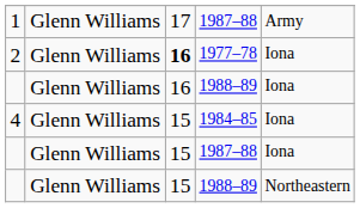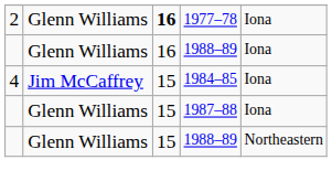- row: 1 | Glenn Williams | 17 | 1987–88 | Army
4 | column 2: Glenn Williams -> Jim McCaffrey
